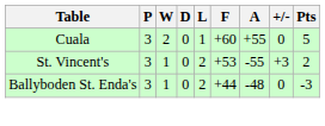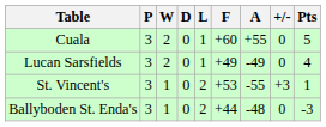+ row: Lucan Sarsfields | 3 | 2 | 0 | 1 | +49 | -49 | 0 | 4
St. Vincent's | Pts: 2 -> 1
